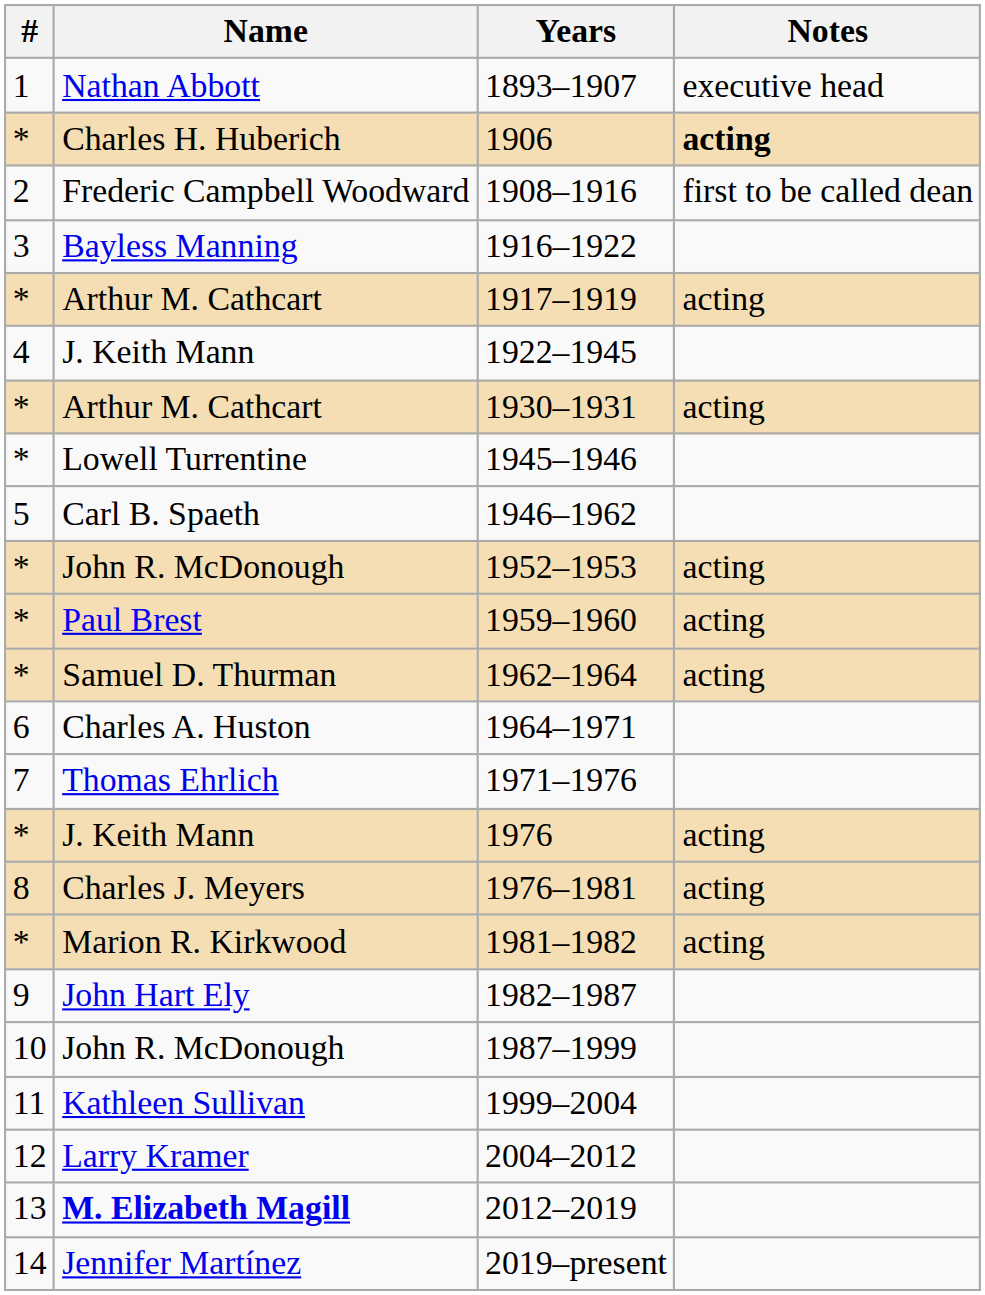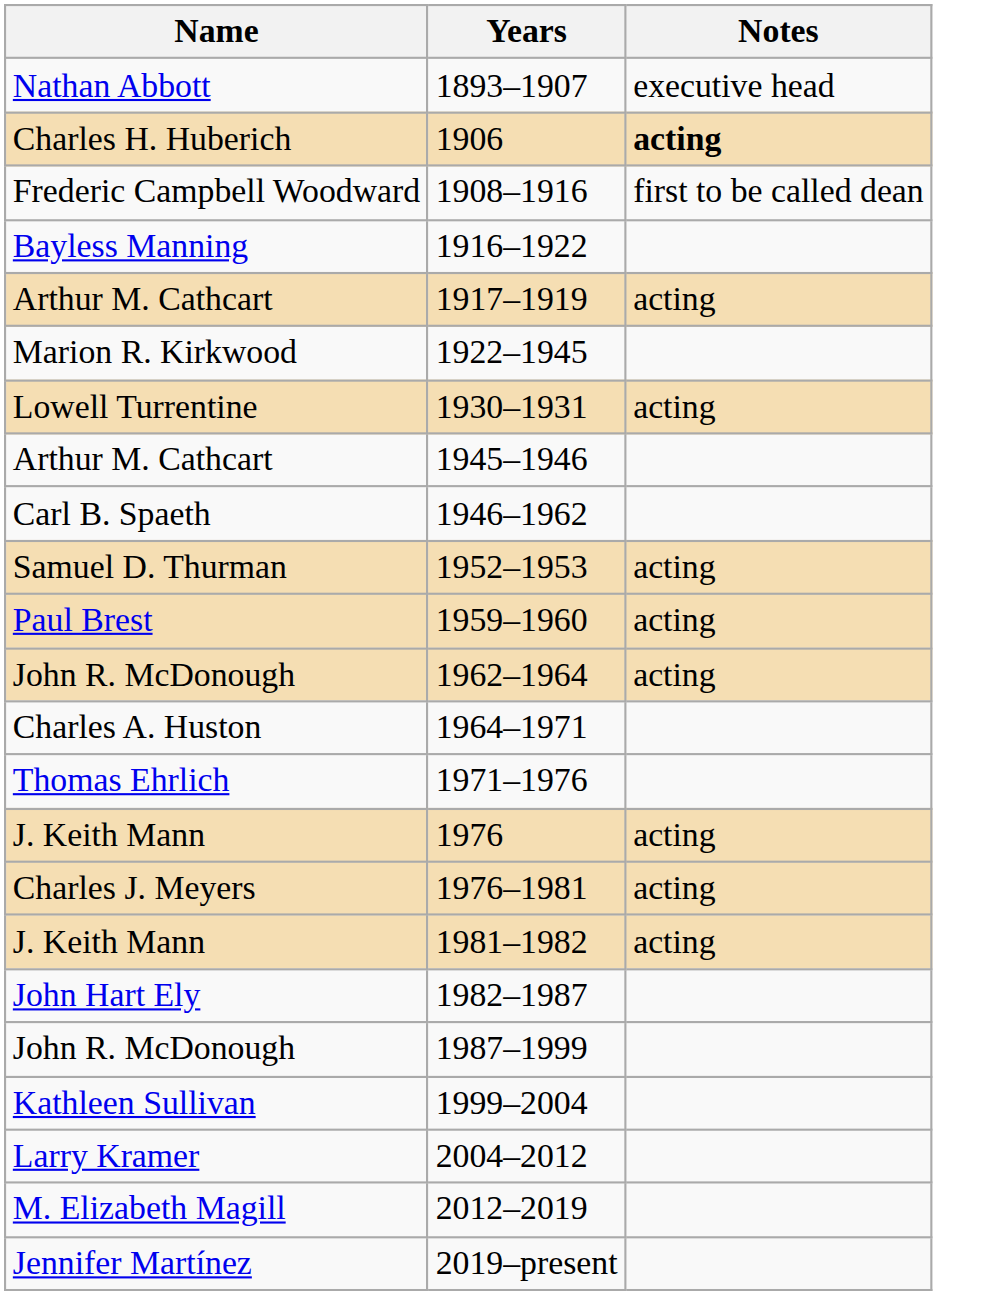- column: # | 1 | * | 2 | 3 | * | 4 | * | * | 5 | * | * | * | 6 | 7 | * | 8 | * | 9 | 10 | 11 | 12 | 13 | 14
1922–1945 | Name: J. Keith Mann -> Marion R. Kirkwood
1930–1931 | Name: Arthur M. Cathcart -> Lowell Turrentine
1945–1946 | Name: Lowell Turrentine -> Arthur M. Cathcart
1952–1953 | Name: John R. McDonough -> Samuel D. Thurman
1962–1964 | Name: Samuel D. Thurman -> John R. McDonough
1981–1982 | Name: Marion R. Kirkwood -> J. Keith Mann
2012–2019 | Name: bold -> normal
